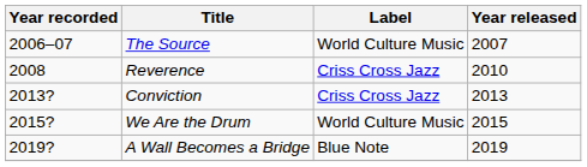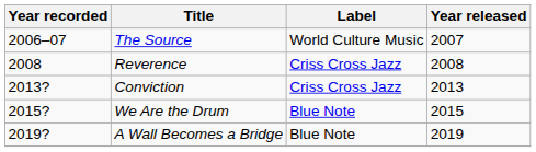Reverence | Year released: 2010 -> 2008
We Are the Drum | Label: World Culture Music -> Blue Note
